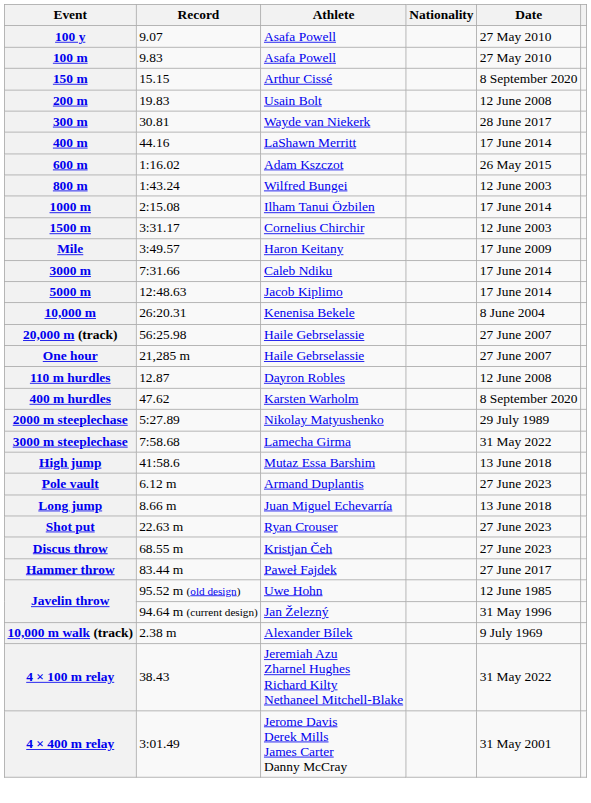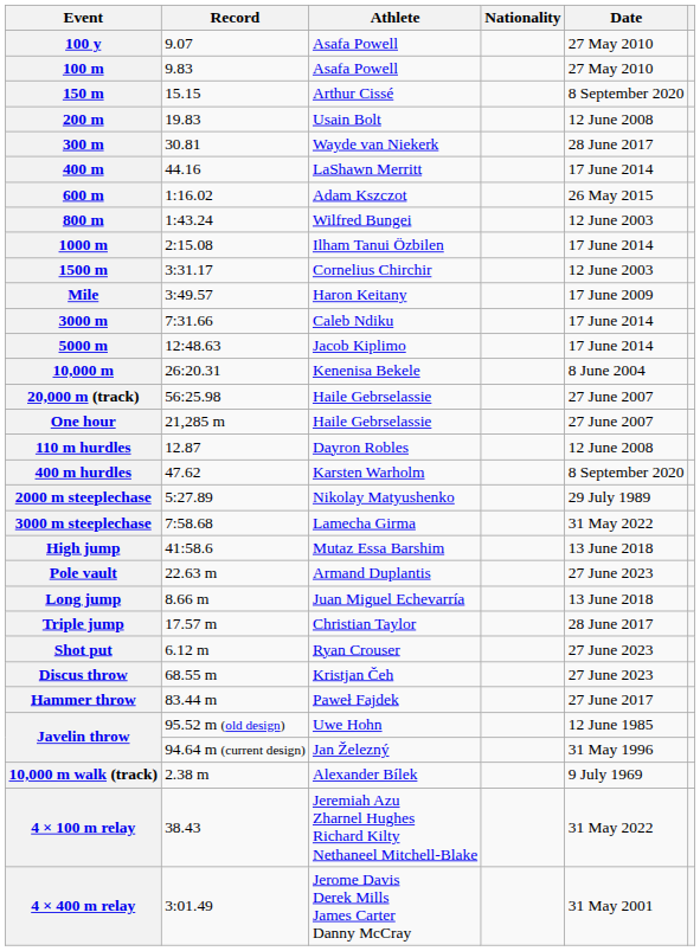Pole vault | Record: 6.12 m -> 22.63 m
+ row: Triple jump | 17.57 m | Christian Taylor | 28 June 2017
Shot put | Record: 22.63 m -> 6.12 m
